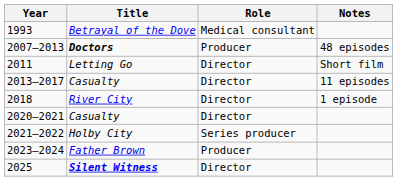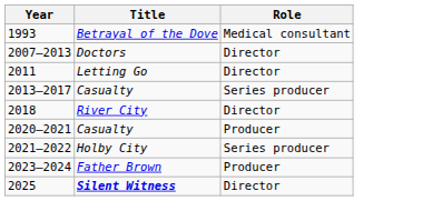- column: Notes | 48 episodes | Short film | 11 episodes | 1 episode
2007–2013 | Title: bold -> normal
2007–2013 | Role: Producer -> Director
2013–2017 | Role: Director -> Series producer
2020–2021 | Role: Director -> Producer
